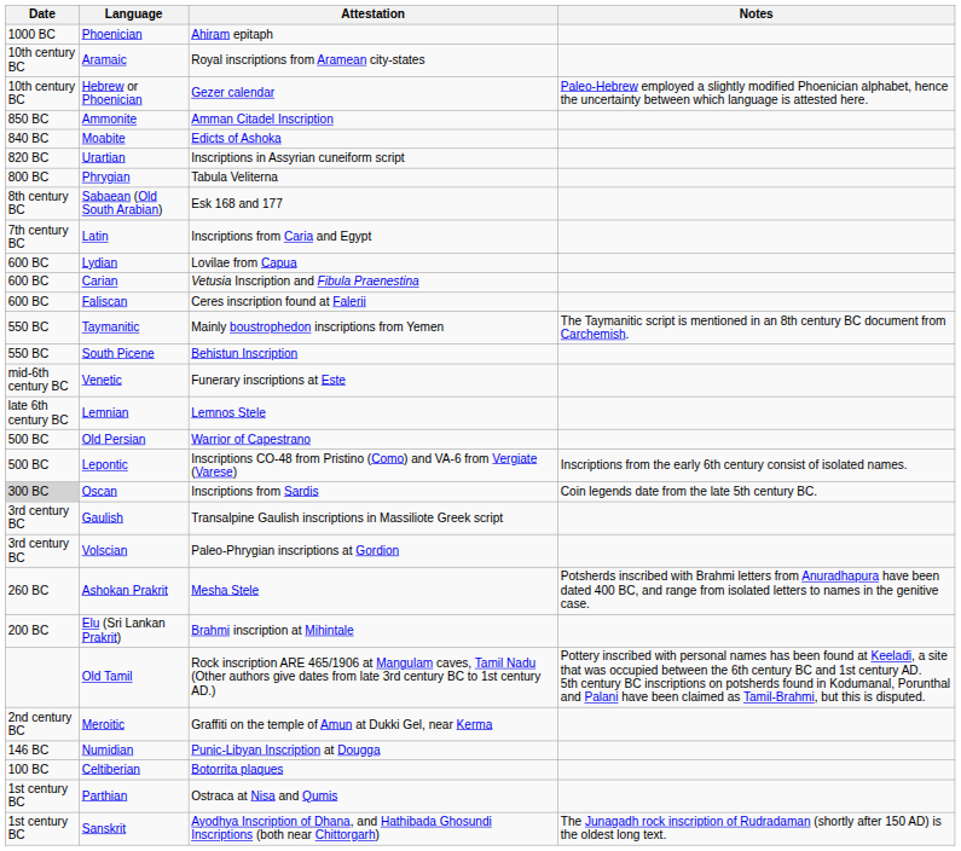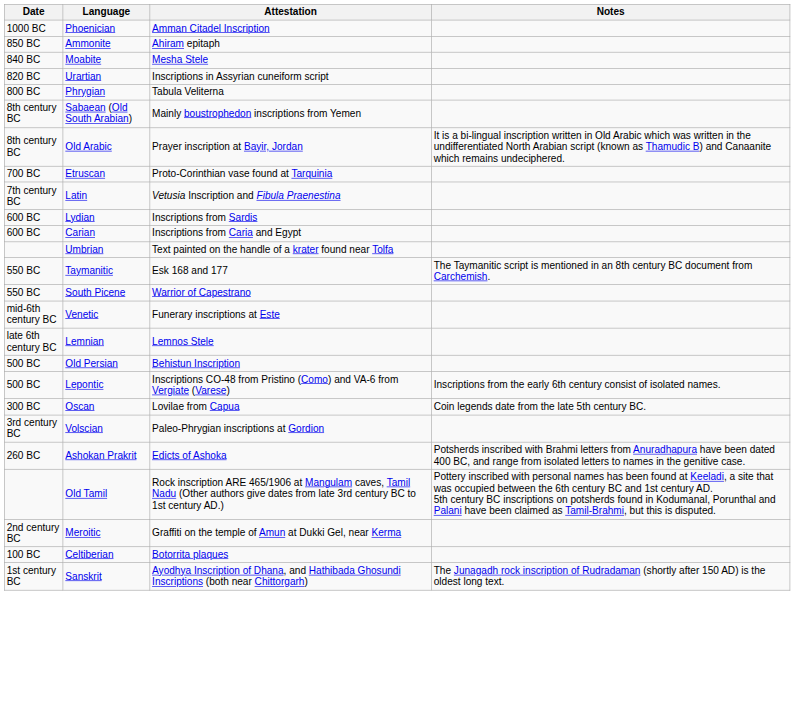Phoenician | Attestation: Ahiram epitaph -> Amman Citadel Inscription
- row: 10th century BC | Aramaic | Royal inscriptions from Aramean city-states
- row: 10th century BC | Hebrew or Phoenician | Gezer calendar | Paleo-Hebrew employed a slightly modified Phoenician alphabet, hence the uncertainty between which language is attested here.
Ammonite | Attestation: Amman Citadel Inscription -> Ahiram epitaph
Moabite | Attestation: Edicts of Ashoka -> Mesha Stele
Sabaean (Old South Arabian) | Attestation: Esk 168 and 177 -> Mainly boustrophedon inscriptions from Yemen
+ row: 8th century BC | Old Arabic | Prayer inscription at Bayir, Jordan | It is a bi-lingual inscription written in Old Arabic which was written in the undifferentiated North Arabian script (known as Thamudic B) and Canaanite which remains undeciphered.
+ row: 700 BC | Etruscan | Proto-Corinthian vase found at Tarquinia
Latin | Attestation: Inscriptions from Caria and Egypt -> Vetusia Inscription and Fibula Praenestina
Lydian | Attestation: Lovilae from Capua -> Inscriptions from Sardis
Carian | Attestation: Vetusia Inscription and Fibula Praenestina -> Inscriptions from Caria and Egypt
- row: 600 BC | Faliscan | Ceres inscription found at Falerii
+ row: Umbrian | Text painted on the handle of a krater found near Tolfa
Taymanitic | Attestation: Mainly boustrophedon inscriptions from Yemen -> Esk 168 and 177
South Picene | Attestation: Behistun Inscription -> Warrior of Capestrano
Old Persian | Attestation: Warrior of Capestrano -> Behistun Inscription
Oscan | Date: lightgrey background -> no background
Oscan | Attestation: Inscriptions from Sardis -> Lovilae from Capua
- row: 3rd century BC | Gaulish | Transalpine Gaulish inscriptions in Massiliote Greek script
Ashokan Prakrit | Attestation: Mesha Stele -> Edicts of Ashoka
- row: 200 BC | Elu (Sri Lankan Prakrit) | Brahmi inscription at Mihintale
- row: 146 BC | Numidian | Punic-Libyan Inscription at Dougga
- row: 1st century BC | Parthian | Ostraca at Nisa and Qumis
